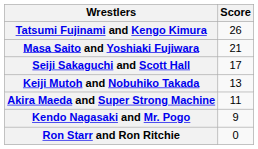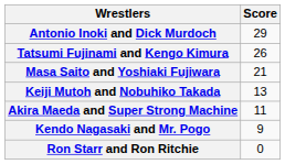+ row: Antonio Inoki and Dick Murdoch | 29
- row: Seiji Sakaguchi and Scott Hall | 17
